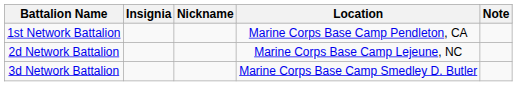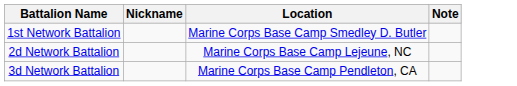- column: Insignia
1st Network Battalion | Location: Marine Corps Base Camp Pendleton, CA -> Marine Corps Base Camp Smedley D. Butler
3d Network Battalion | Location: Marine Corps Base Camp Smedley D. Butler -> Marine Corps Base Camp Pendleton, CA
